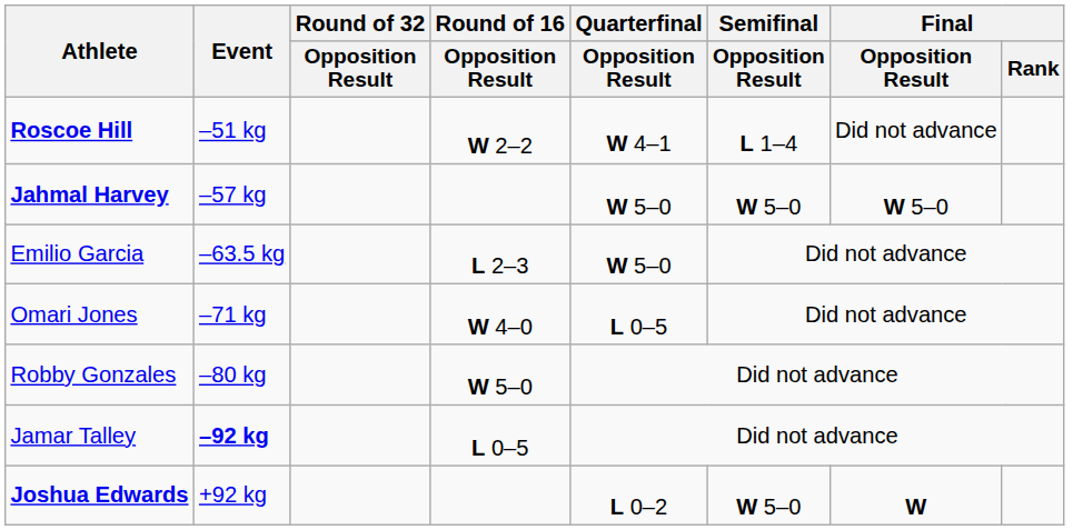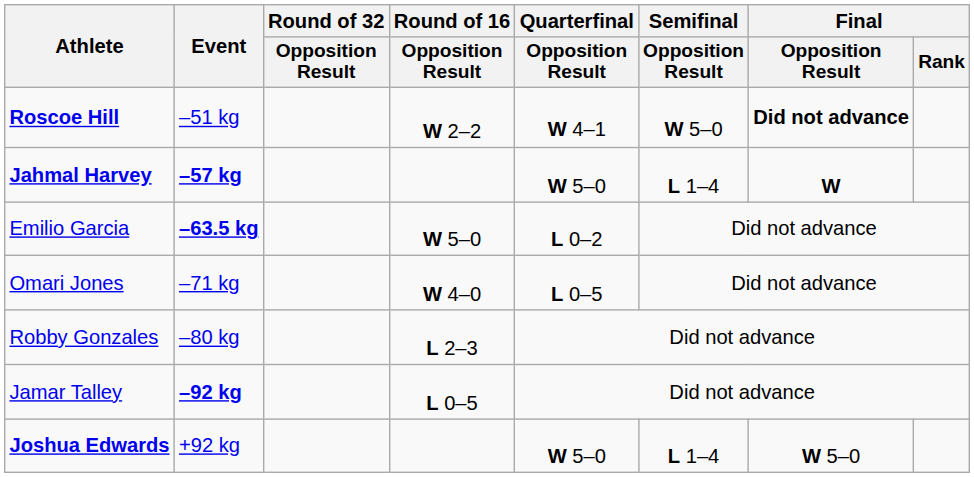Roscoe Hill | Semifinal / Opposition Result: L 1–4 -> W 5–0
Roscoe Hill | Final / Opposition Result: normal -> bold
Jahmal Harvey | Event: normal -> bold
Jahmal Harvey | Semifinal / Opposition Result: W 5–0 -> L 1–4
Jahmal Harvey | Final / Opposition Result: W 5–0 -> W
Emilio Garcia | Event: normal -> bold
Emilio Garcia | Round of 16 / Opposition Result: L 2–3 -> W 5–0
Emilio Garcia | Quarterfinal / Opposition Result: W 5–0 -> L 0–2
Robby Gonzales | Round of 16 / Opposition Result: W 5–0 -> L 2–3
Joshua Edwards | Quarterfinal / Opposition Result: L 0–2 -> W 5–0
Joshua Edwards | Semifinal / Opposition Result: W 5–0 -> L 1–4
Joshua Edwards | Final / Opposition Result: W -> W 5–0
